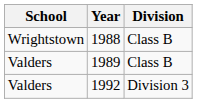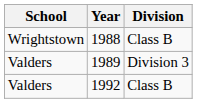1989 | Division: Class B -> Division 3
1992 | Division: Division 3 -> Class B
